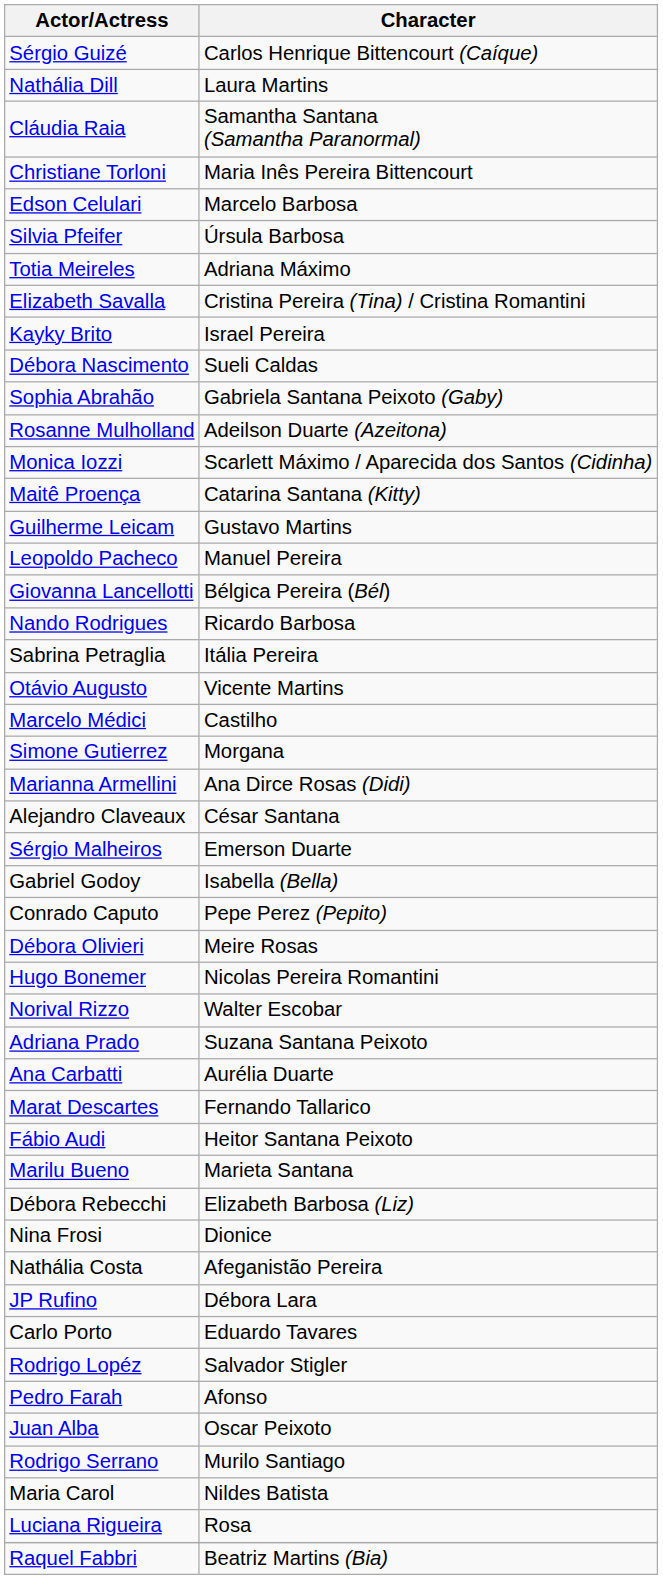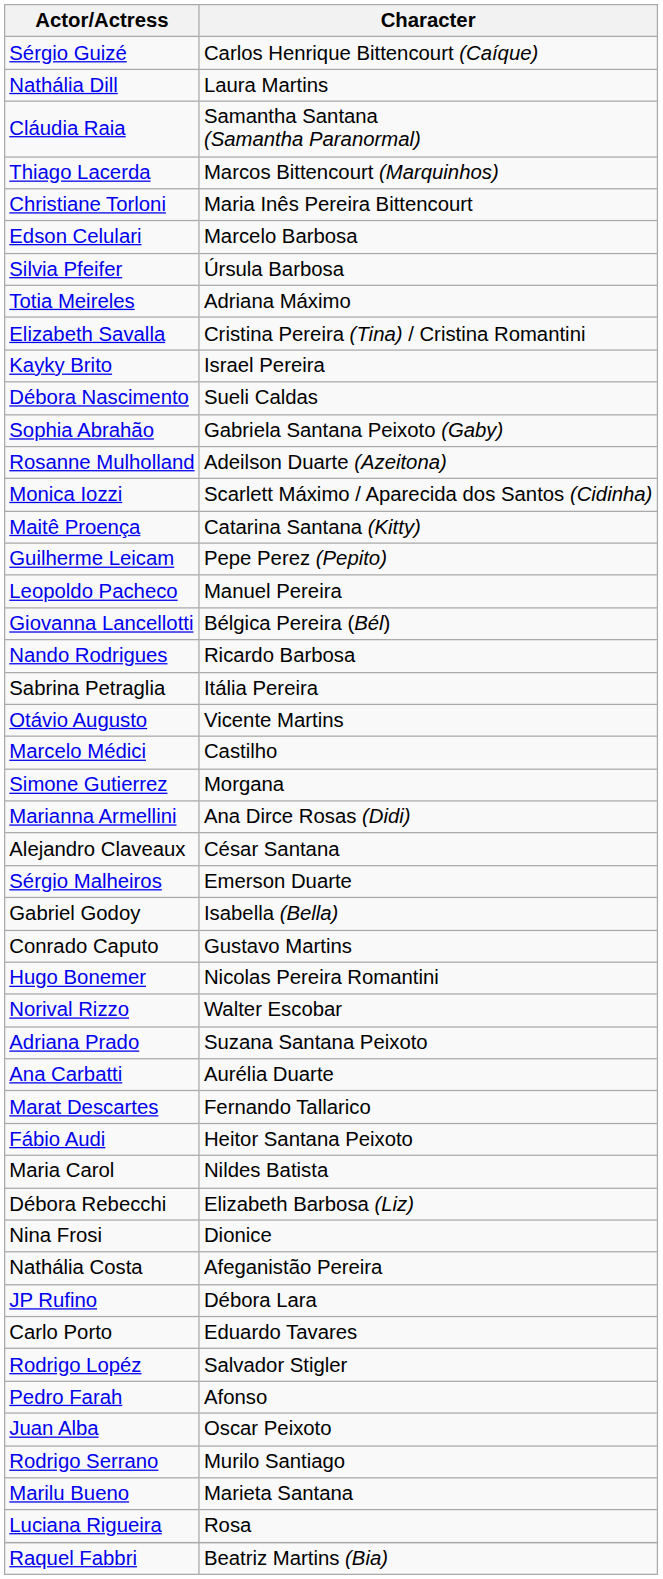+ row: Thiago Lacerda | Marcos Bittencourt (Marquinhos)
Guilherme Leicam | Character: Gustavo Martins -> Pepe Perez (Pepito)
Conrado Caputo | Character: Pepe Perez (Pepito) -> Gustavo Martins
- row: Débora Olivieri | Meire Rosas
rows swapped: Marilu Bueno <-> Maria Carol
